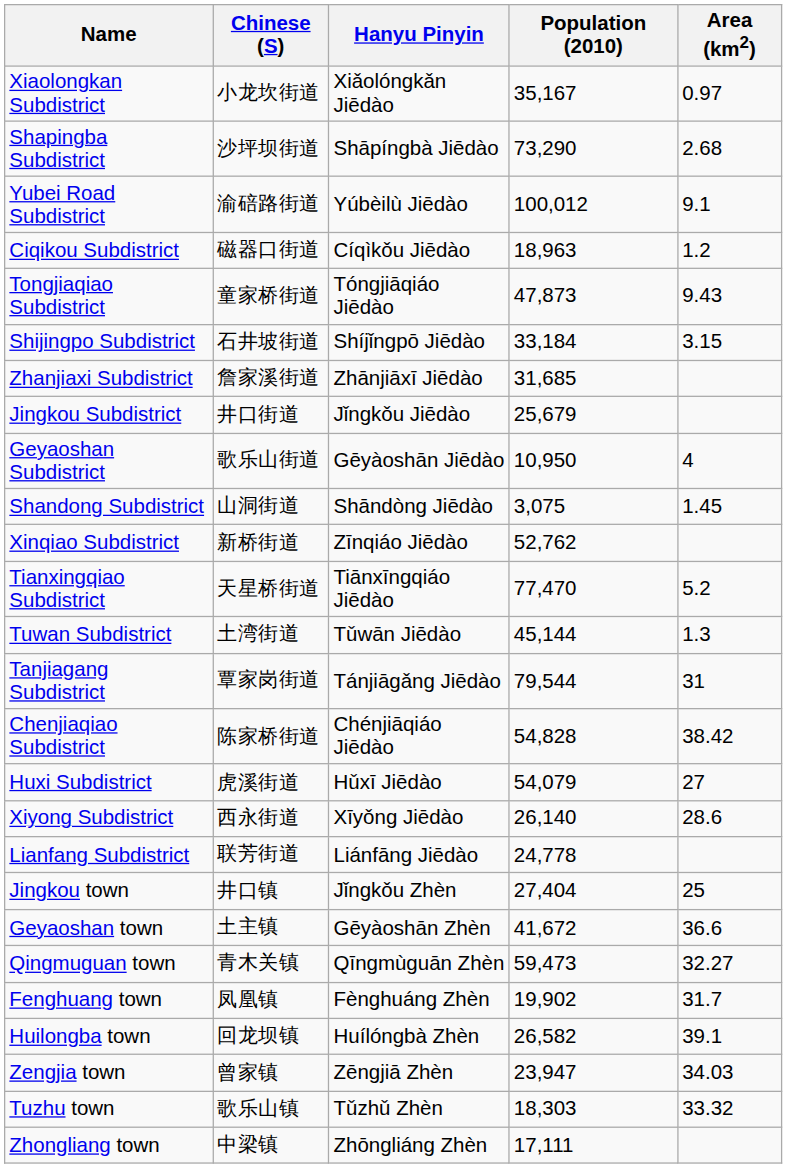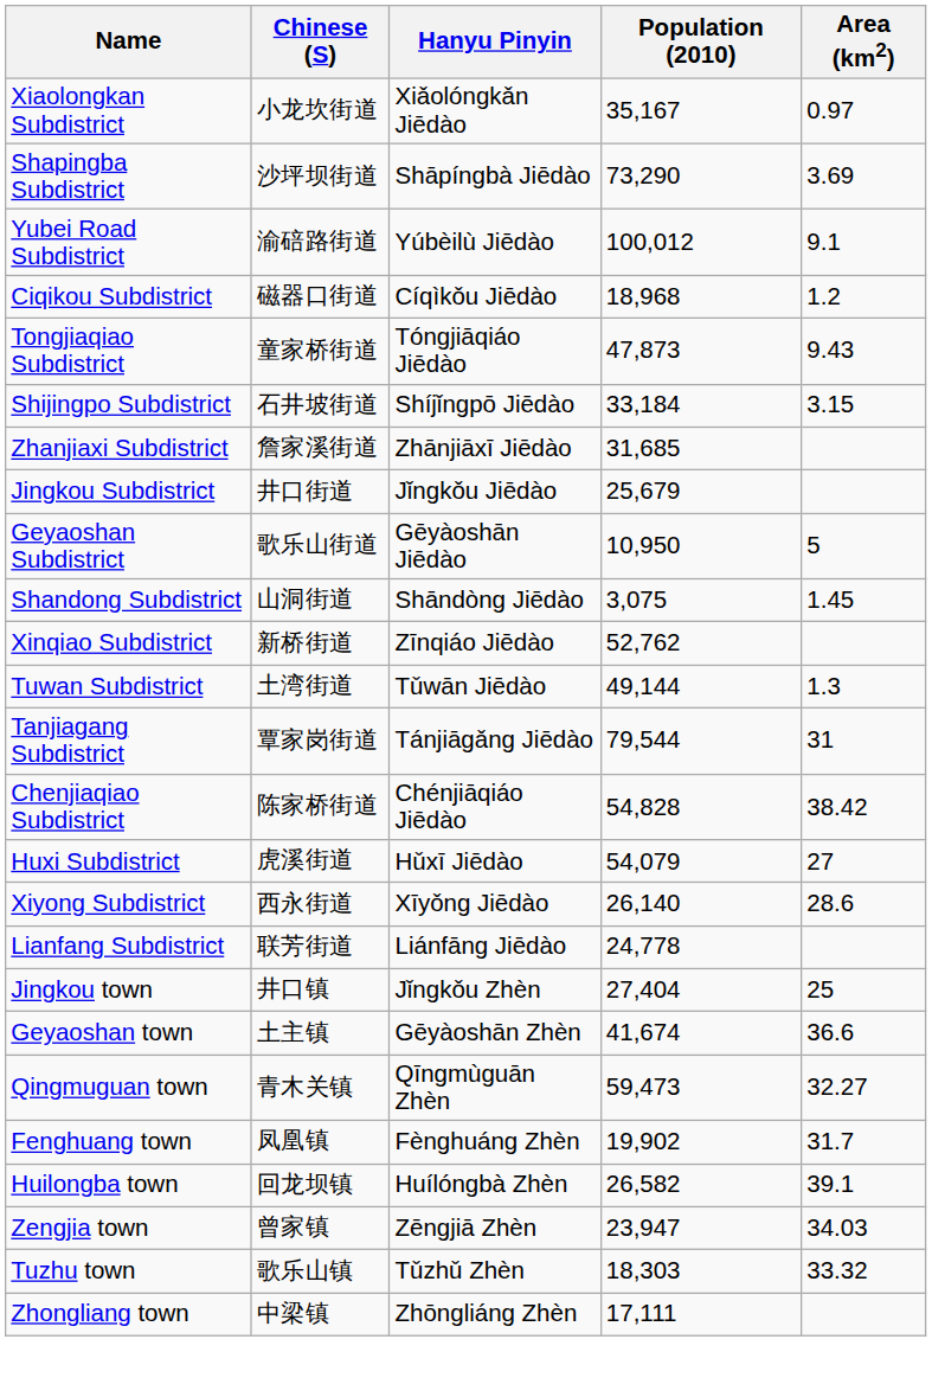Shapingba Subdistrict | Area (km2): 2.68 -> 3.69
Ciqikou Subdistrict | Population (2010): 18,963 -> 18,968
Geyaoshan Subdistrict | Area (km2): 4 -> 5
- row: Tianxingqiao Subdistrict | 天星桥街道 | Tiānxīngqiáo Jiēdào | 77,470 | 5.2
Tuwan Subdistrict | Population (2010): 45,144 -> 49,144
Geyaoshan town | Population (2010): 41,672 -> 41,674
